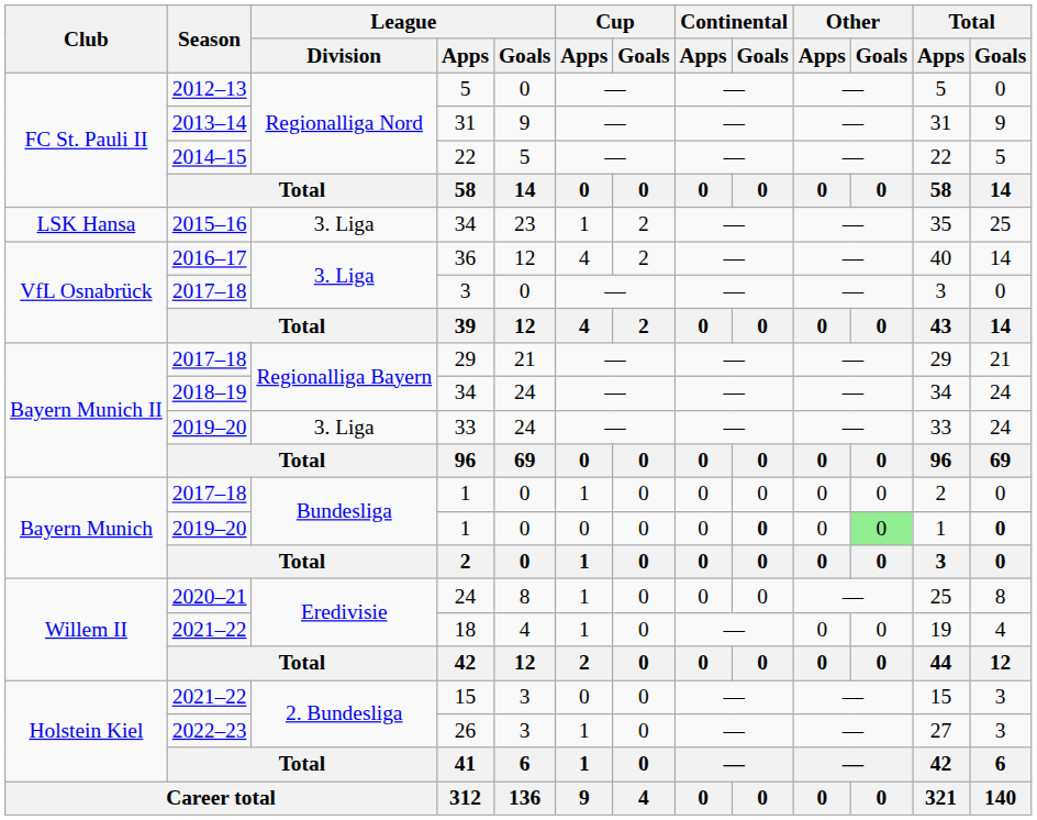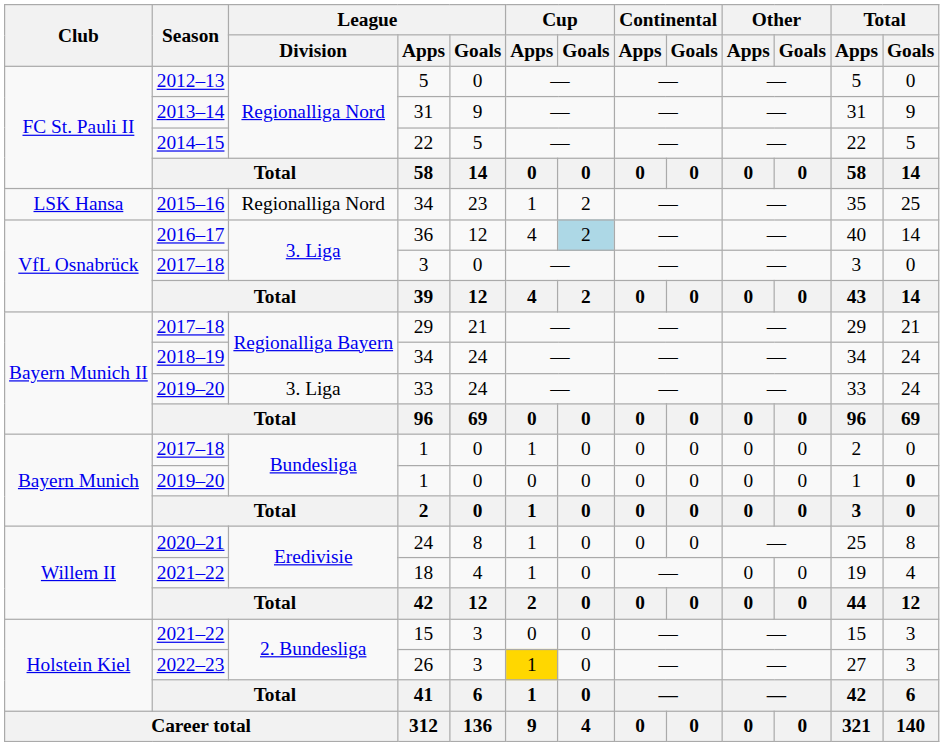2015–16 / 34 | League / Division: 3. Liga -> Regionalliga Nord
36 | Cup / Goals: no background -> lightblue background
2019–20 / 1 | Continental / Goals: bold -> normal
2019–20 / 1 | Other / Goals: lightgreen background -> no background
26 | Cup / Apps: no background -> gold background
